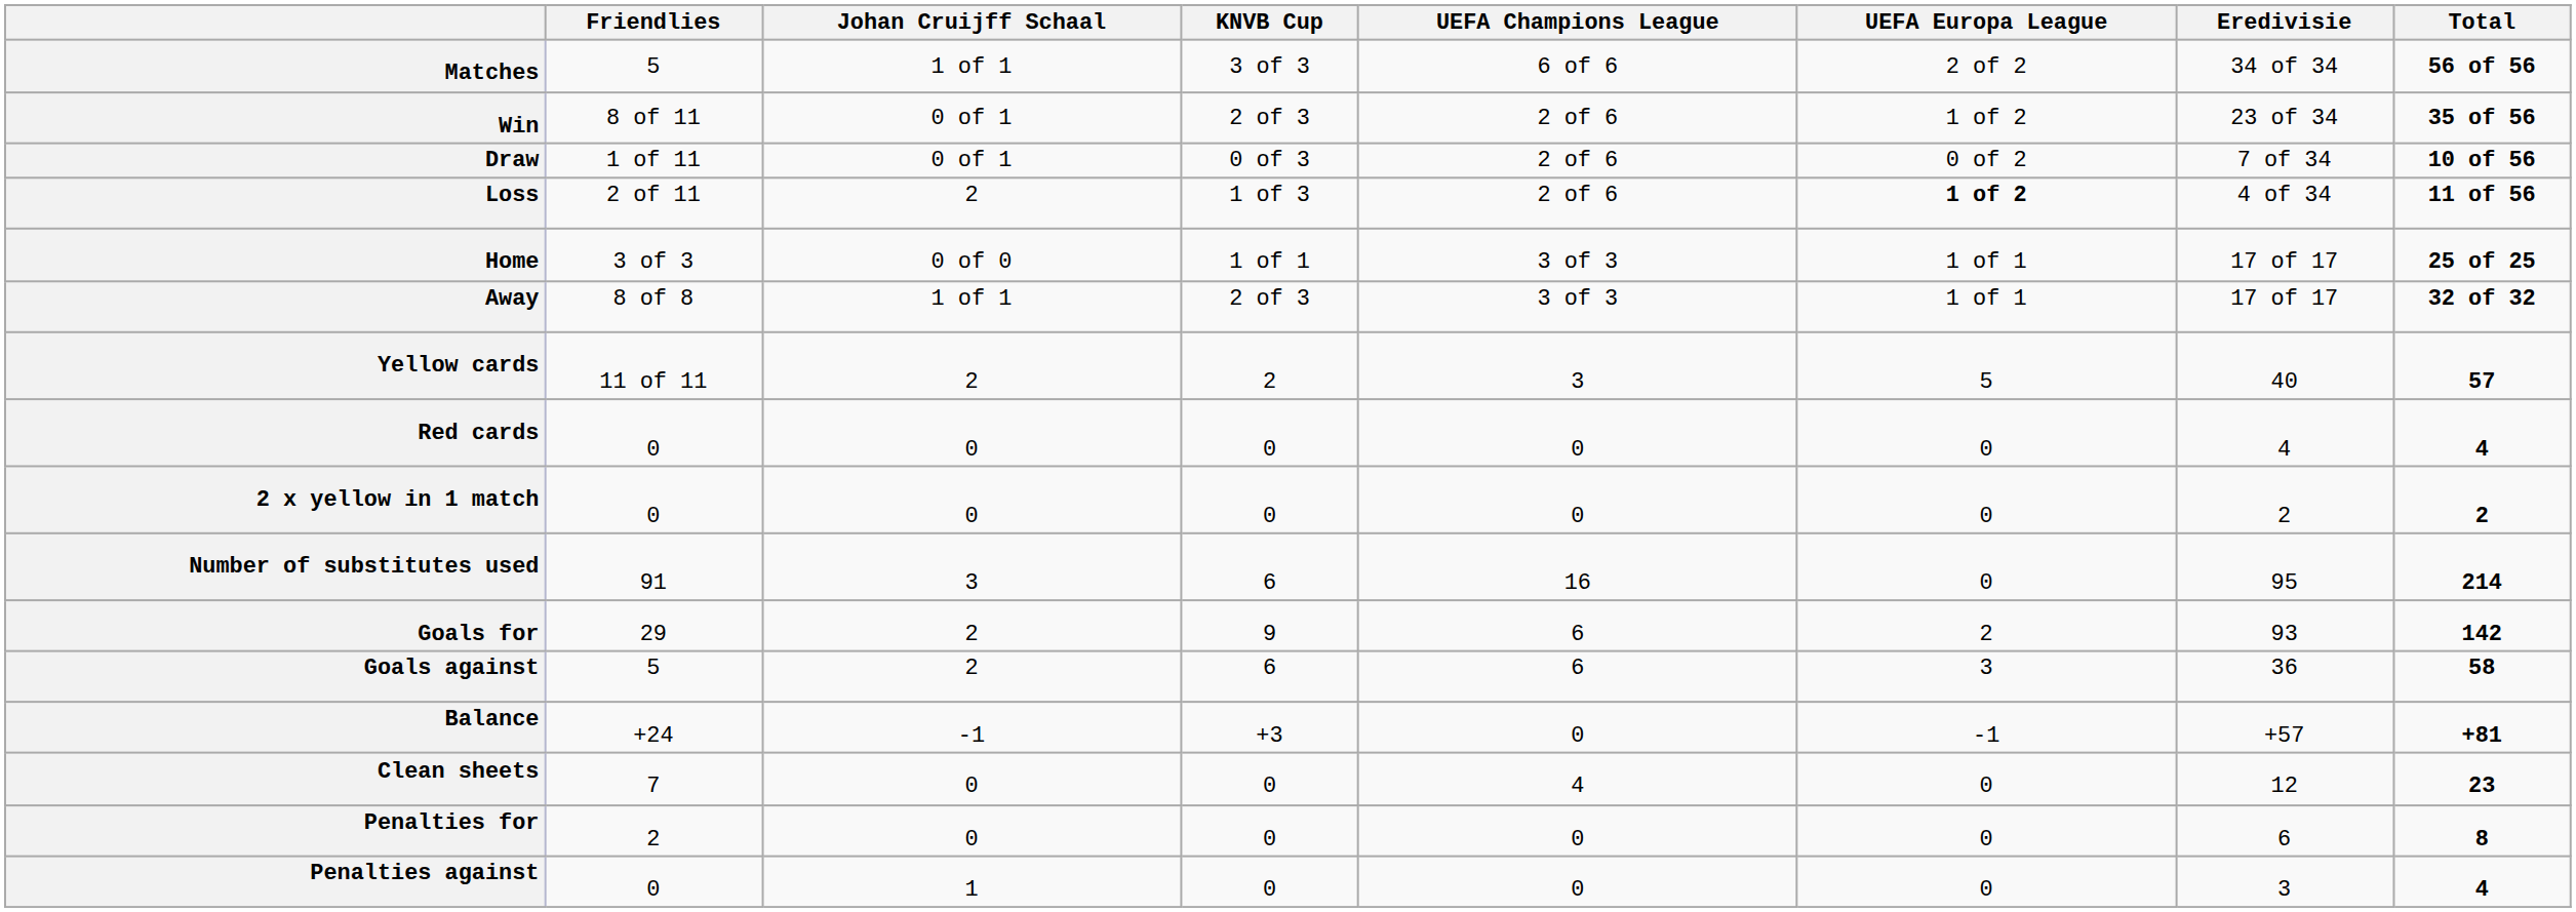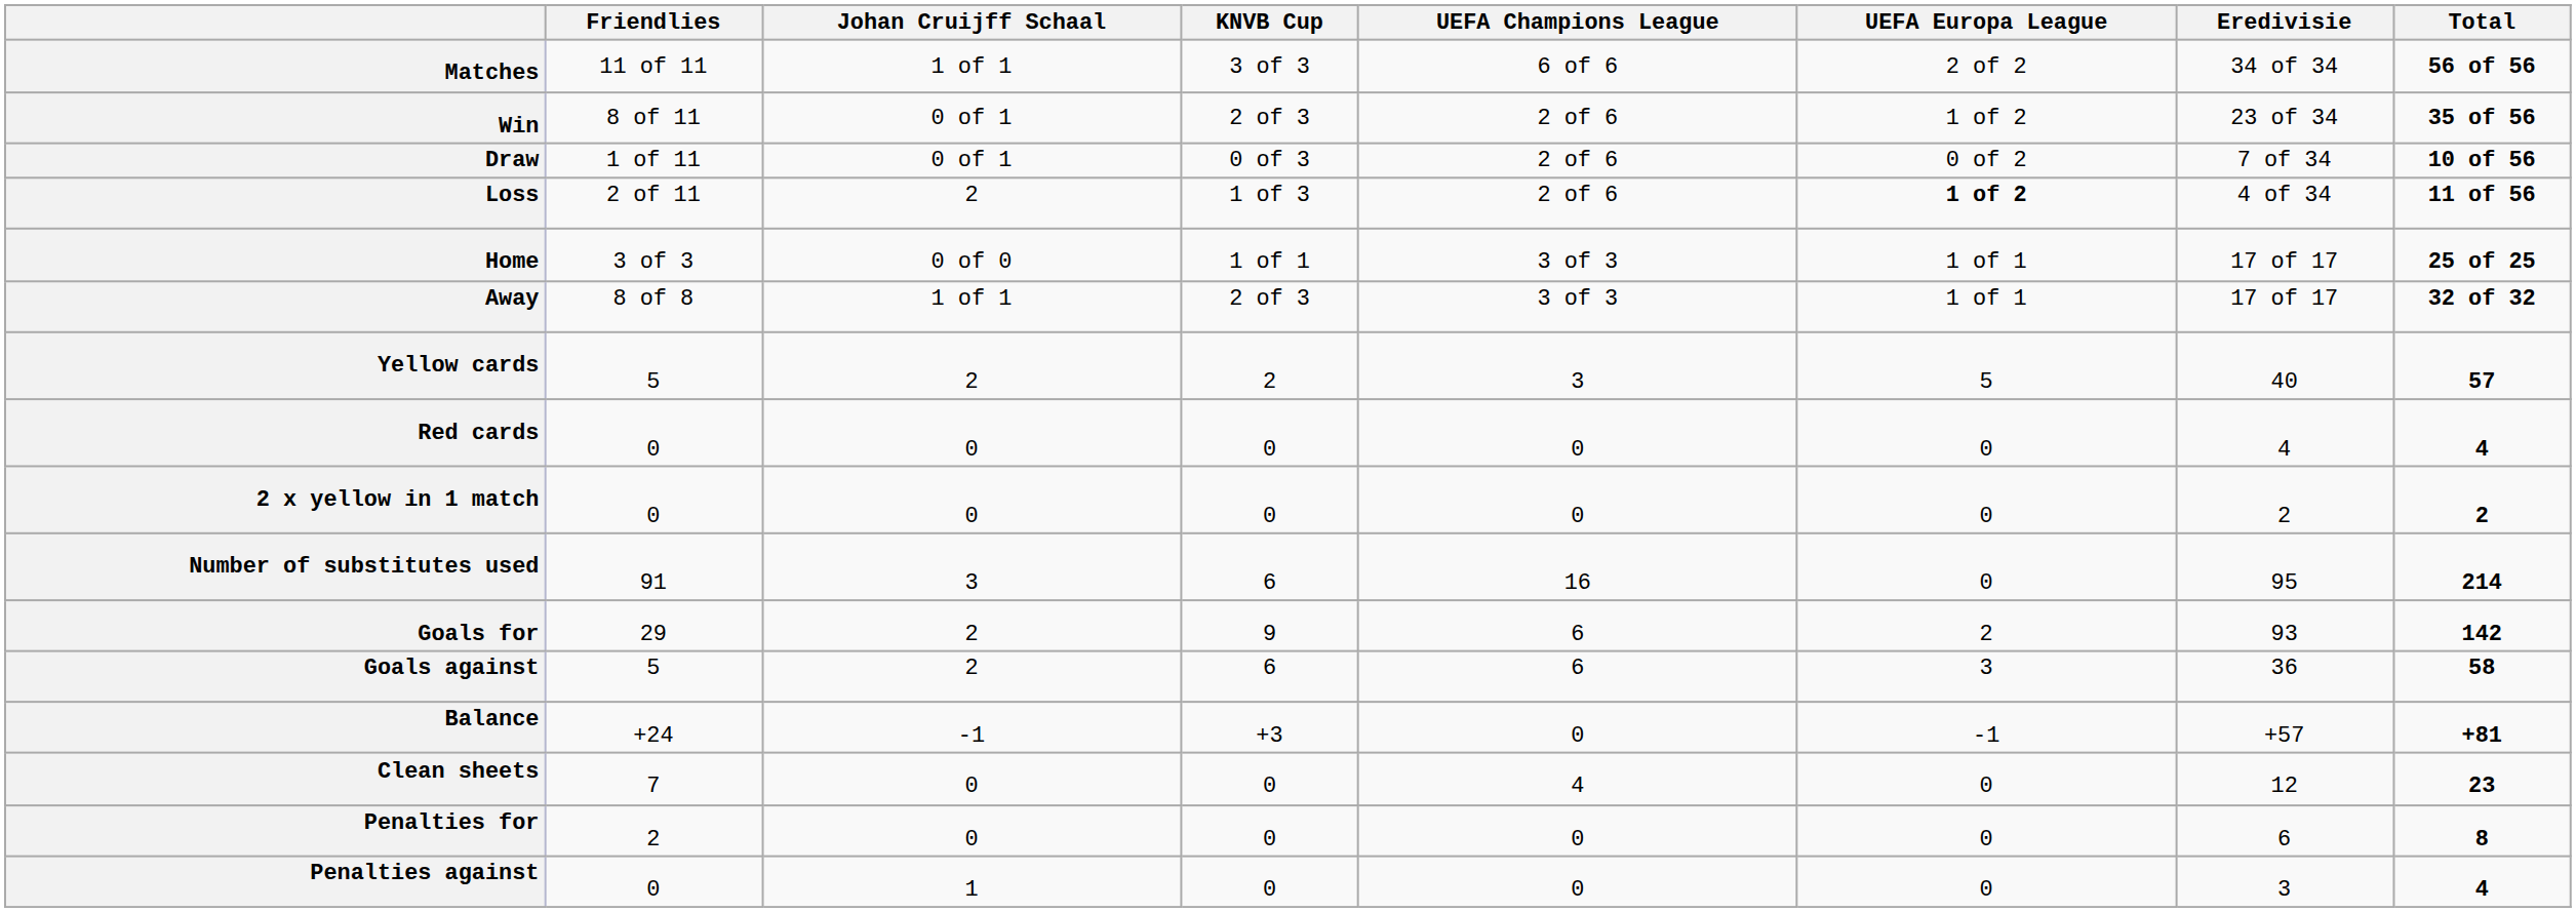Matches | Friendlies: 5 -> 11 of 11
Yellow cards | Friendlies: 11 of 11 -> 5
